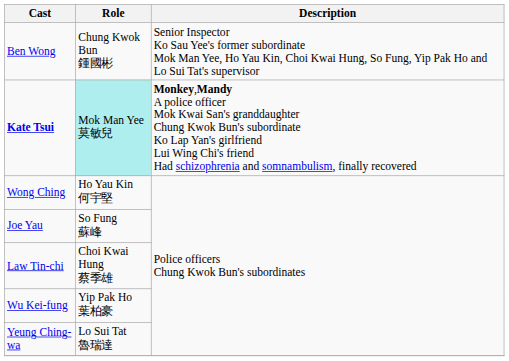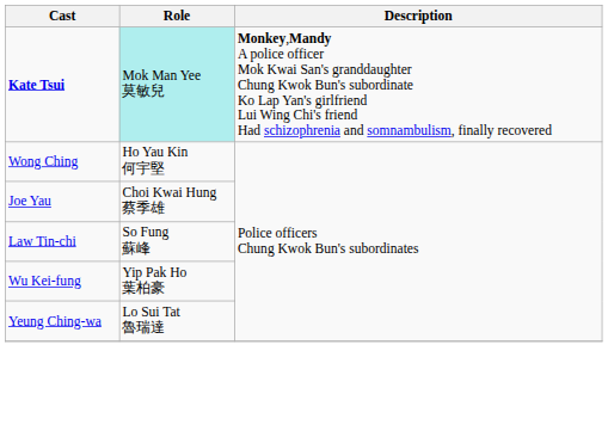- row: Ben Wong | Chung Kwok Bun 鍾國彬 | Senior Inspector Ko Sau Yee's former subordinate Mok Man Yee, Ho Yau Kin, Choi Kwai Hung, So Fung, Yip Pak Ho and Lo Sui Tat's supervisor
Joe Yau | Role: So Fung 蘇峰 -> Choi Kwai Hung 蔡季雄
Law Tin-chi | Role: Choi Kwai Hung 蔡季雄 -> So Fung 蘇峰
